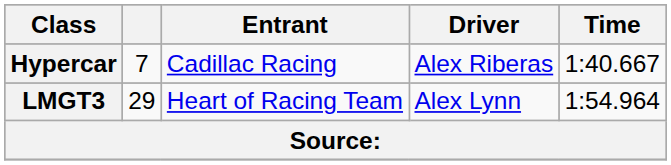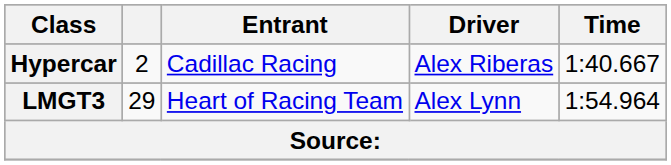Hypercar | column 2: 7 -> 2
